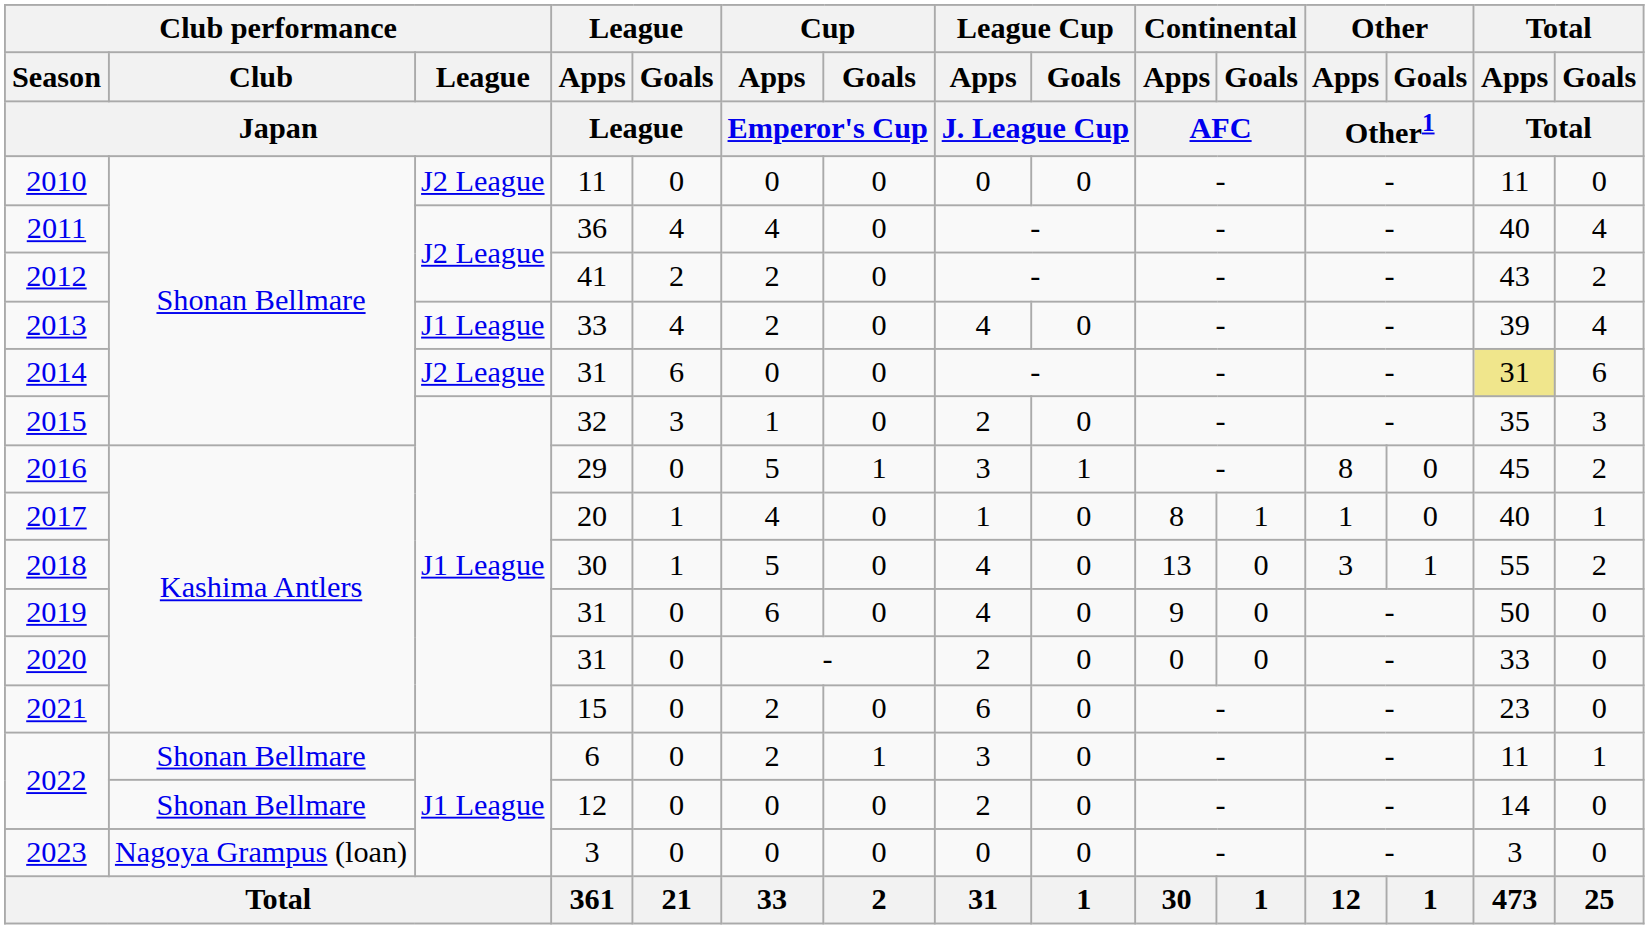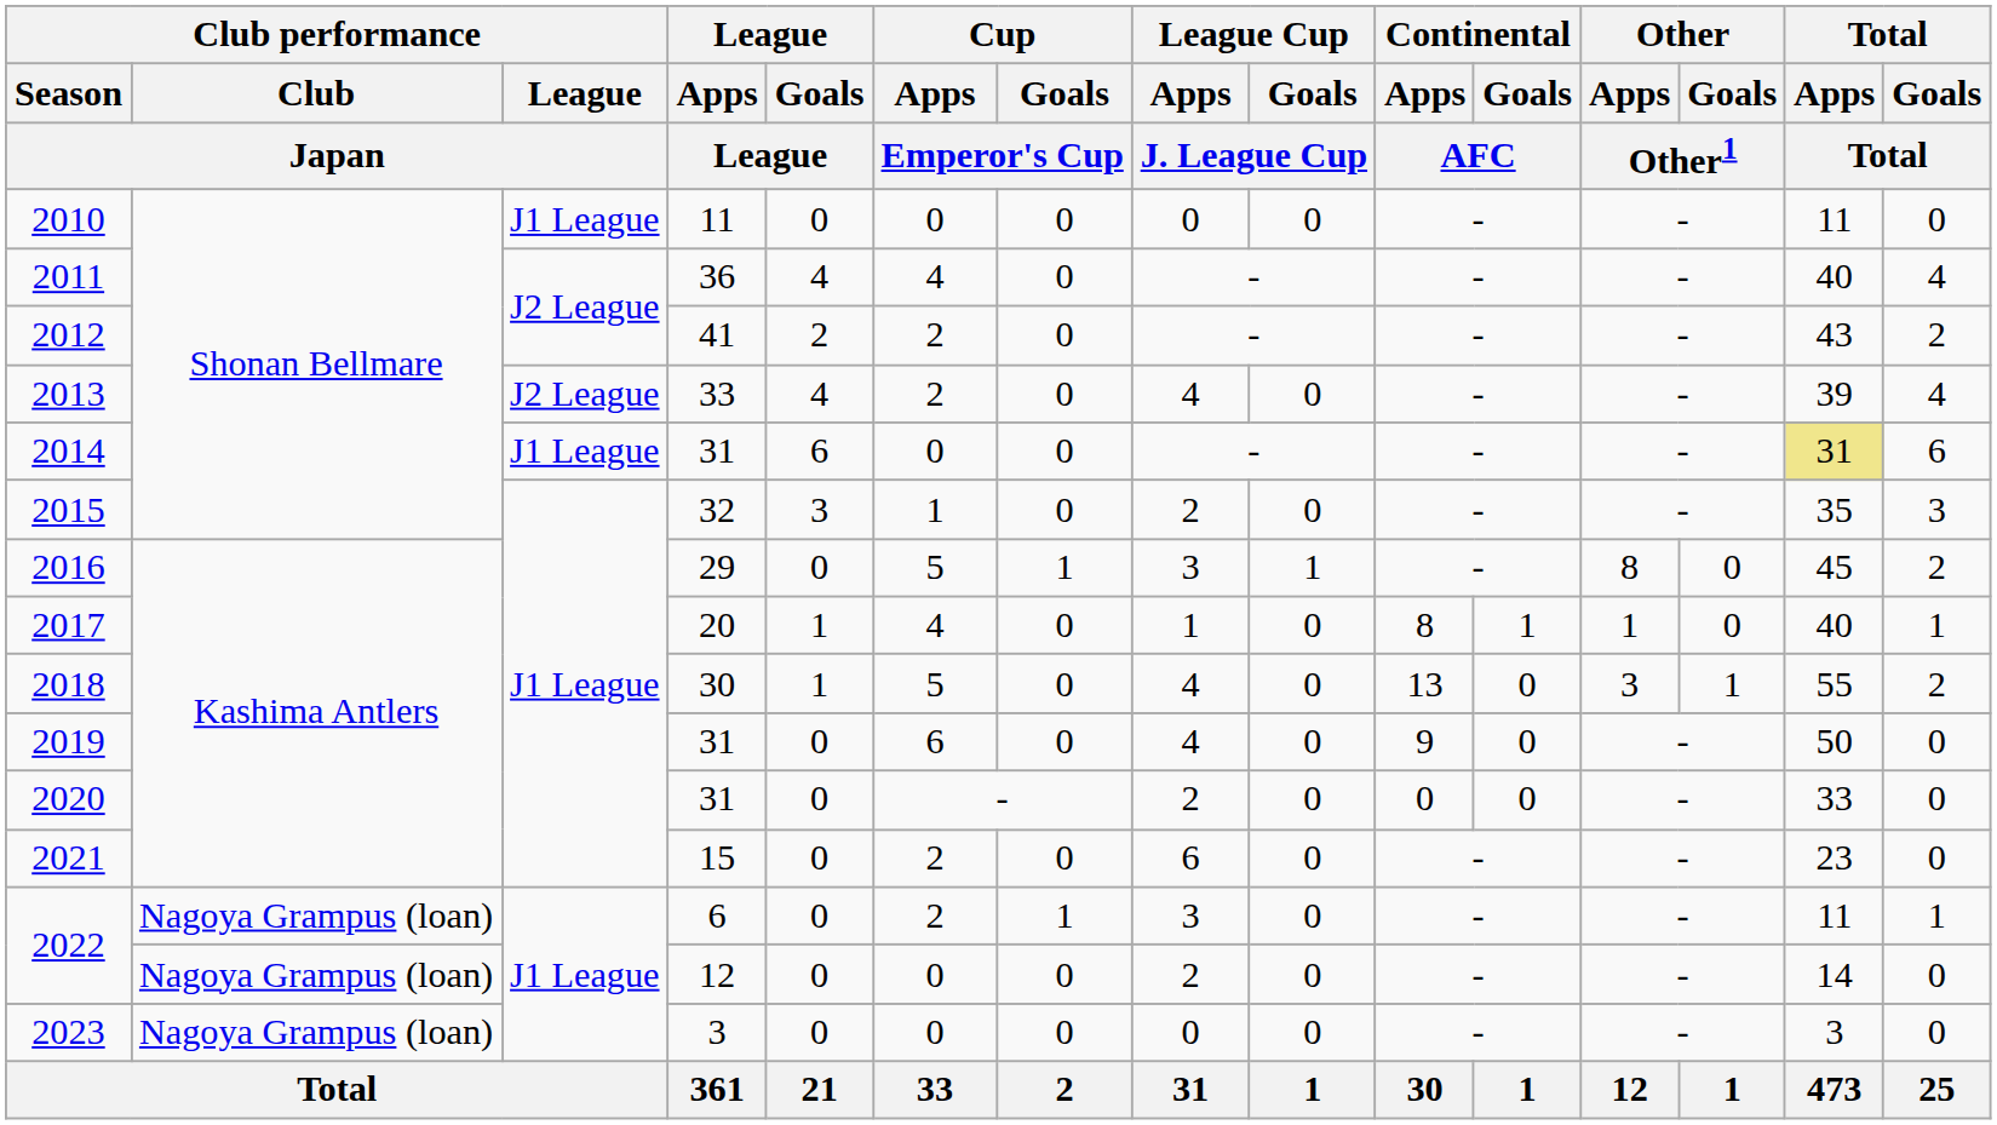2010 | Club performance / League / Japan: J2 League -> J1 League
2013 | Club performance / League / Japan: J1 League -> J2 League
2014 | Club performance / League / Japan: J2 League -> J1 League
2022 / 6 | Club performance / Club / Japan: Shonan Bellmare -> Nagoya Grampus (loan)
2022 / 12 | Club performance / Club / Japan: Shonan Bellmare -> Nagoya Grampus (loan)
